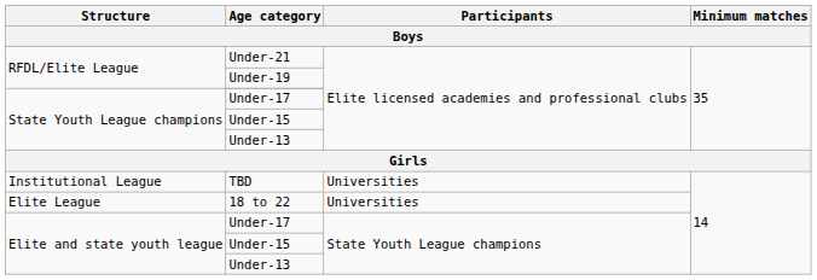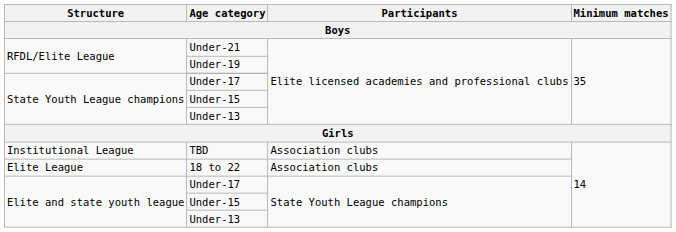TBD | Participants: Universities -> Association clubs
18 to 22 | Participants: Universities -> Association clubs
